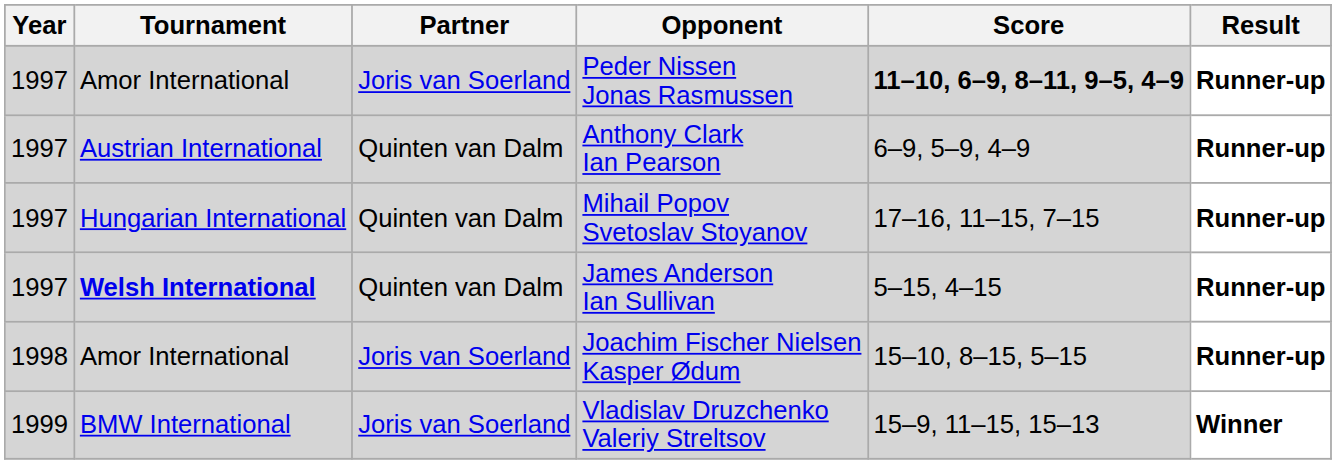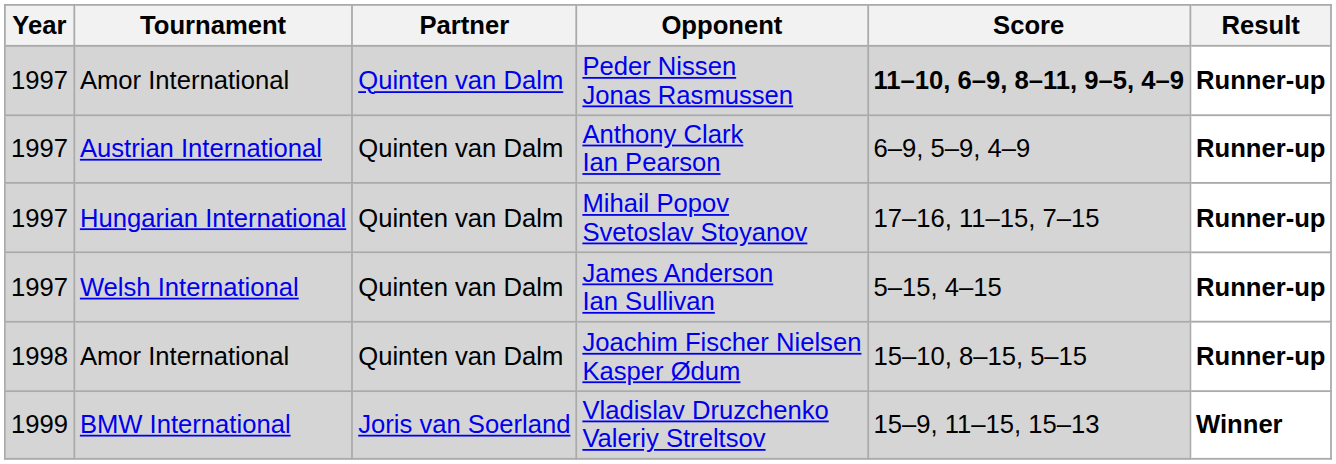Peder Nissen Jonas Rasmussen | Partner: Joris van Soerland -> Quinten van Dalm
James Anderson Ian Sullivan | Tournament: bold -> normal
Joachim Fischer Nielsen Kasper Ødum | Partner: Joris van Soerland -> Quinten van Dalm
